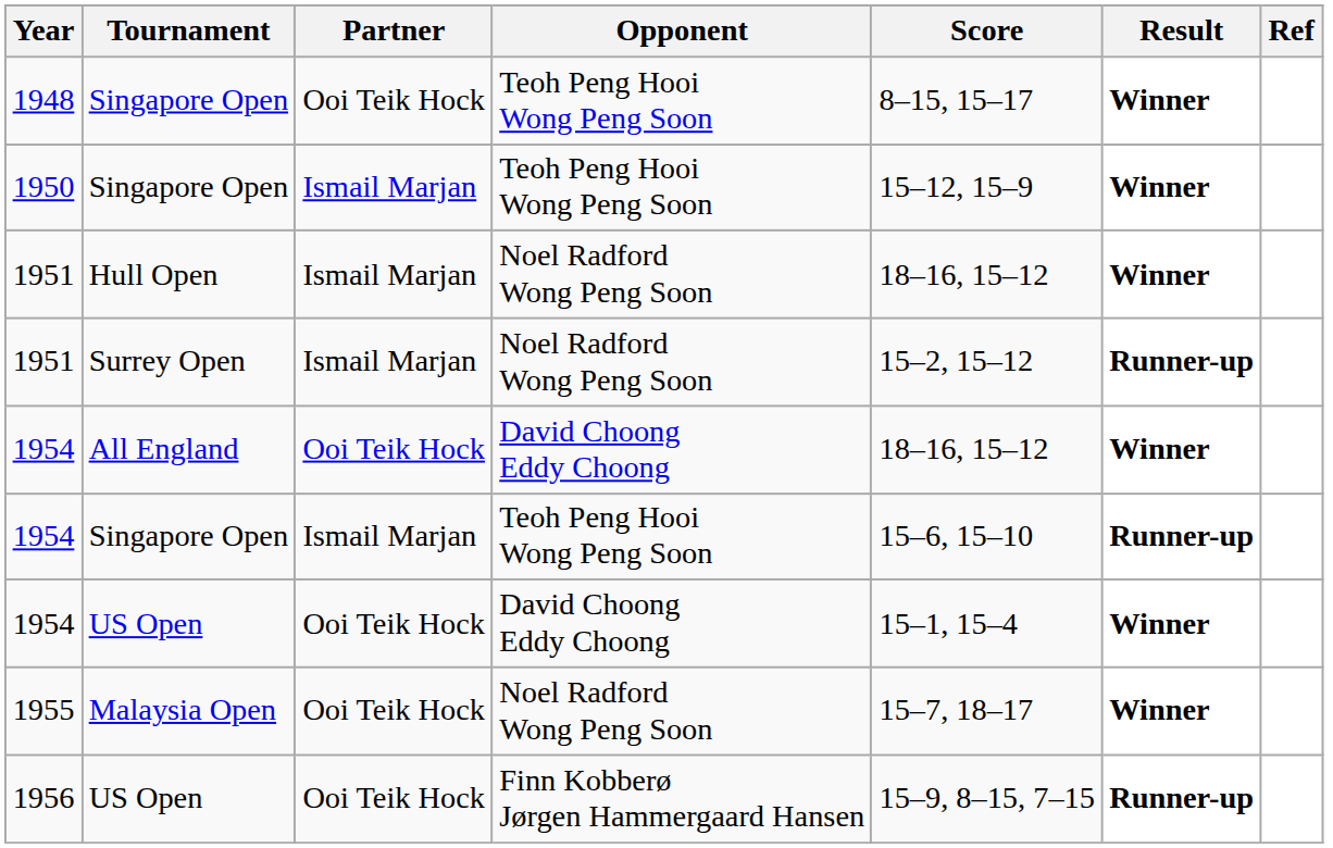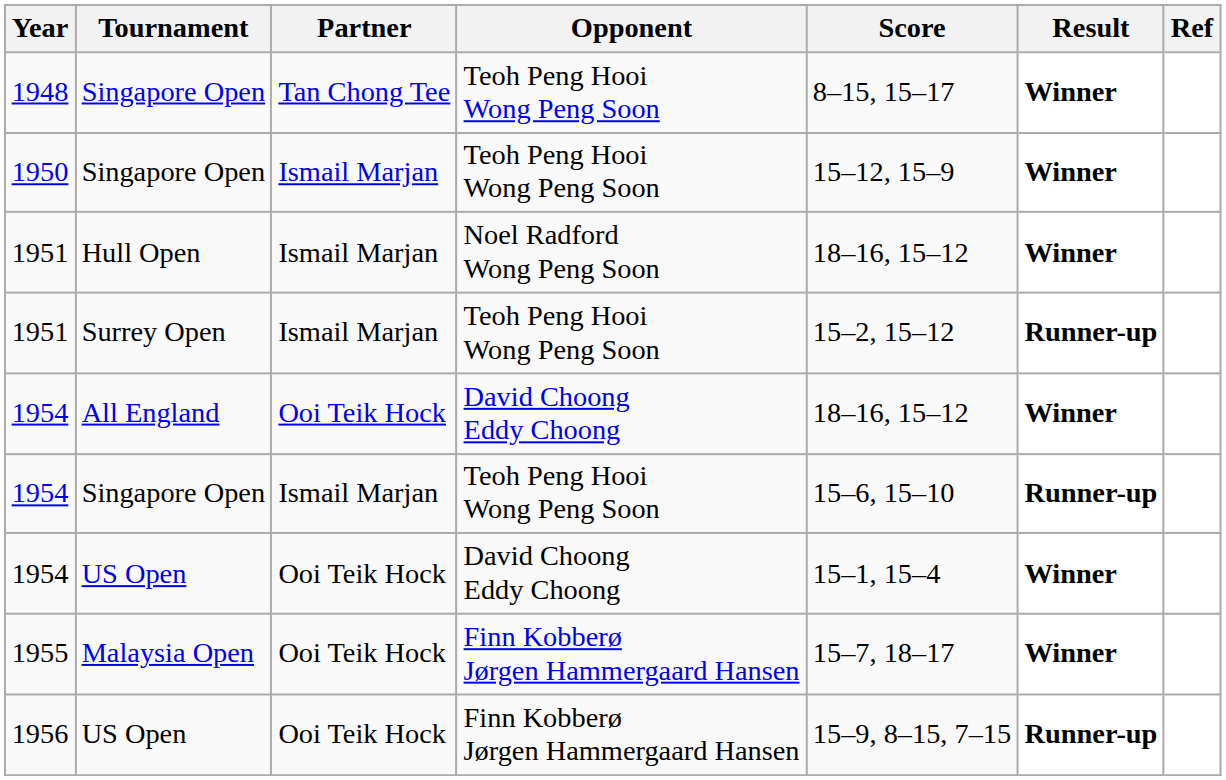1948 | Partner: Ooi Teik Hock -> Tan Chong Tee
1951 / Surrey Open | Opponent: Noel Radford Wong Peng Soon -> Teoh Peng Hooi Wong Peng Soon
1955 | Opponent: Noel Radford Wong Peng Soon -> Finn Kobberø Jørgen Hammergaard Hansen
